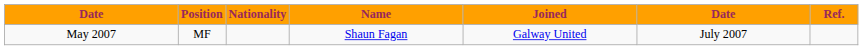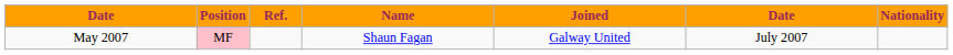columns swapped: Nationality <-> Ref.
May 2007 | Position: no background -> pink background
